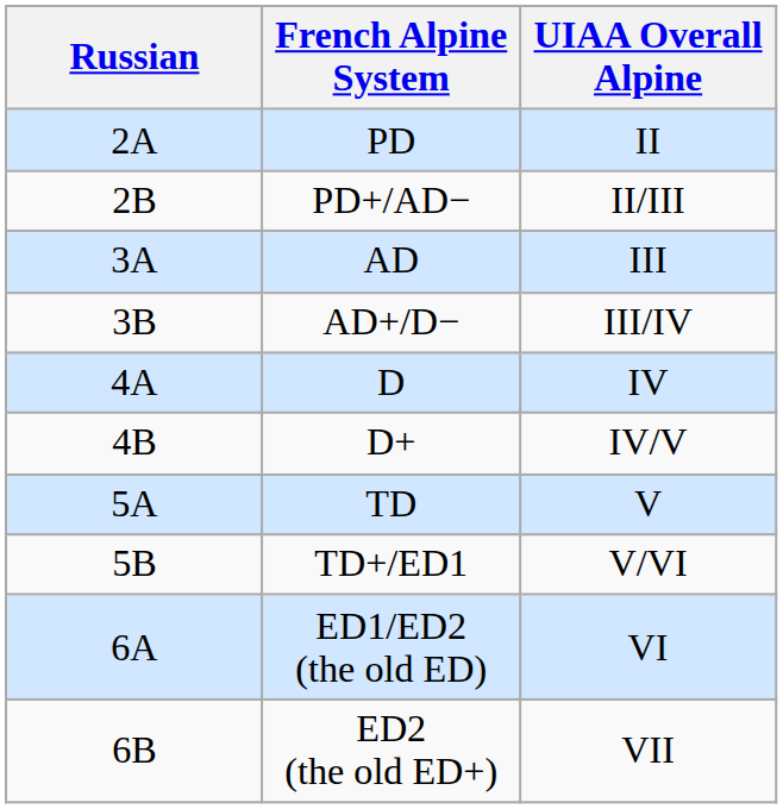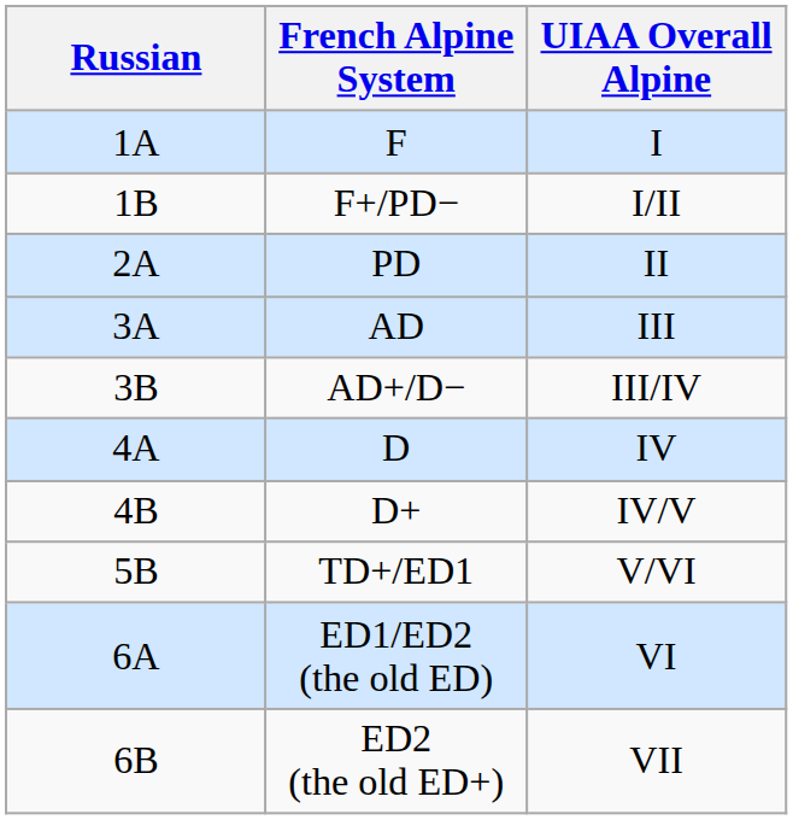+ row: 1A | F | I
+ row: 1B | F+/PD− | I/II
- row: 2B | PD+/AD− | II/III
- row: 5A | TD | V
